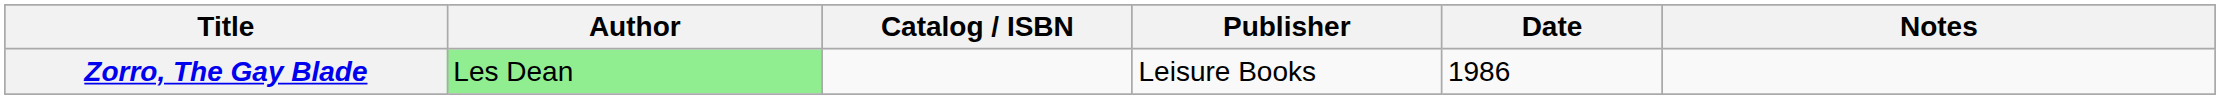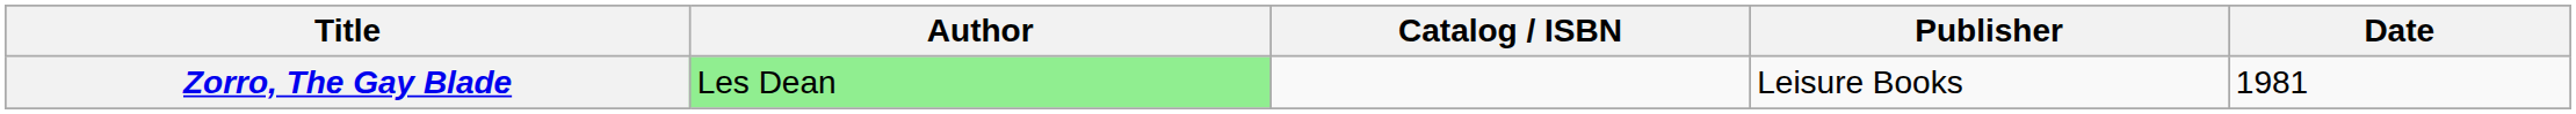- column: Notes
Zorro, The Gay Blade | Date: 1986 -> 1981
